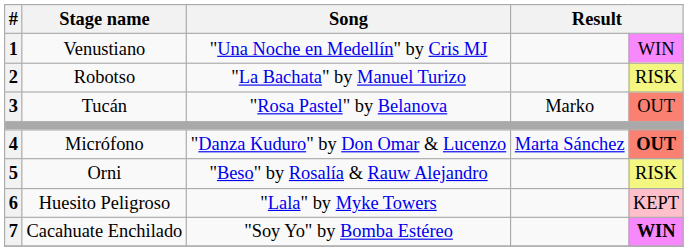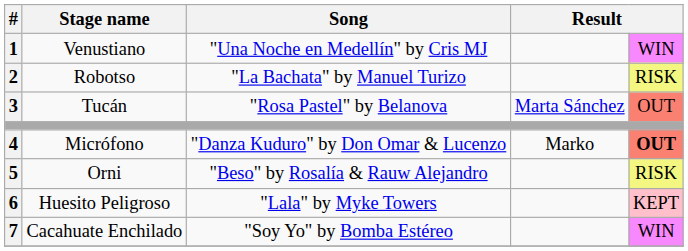Tucán | column 4: Marko -> Marta Sánchez
Micrófono | column 4: Marta Sánchez -> Marko
Cacahuate Enchilado | column 5: bold -> normal
